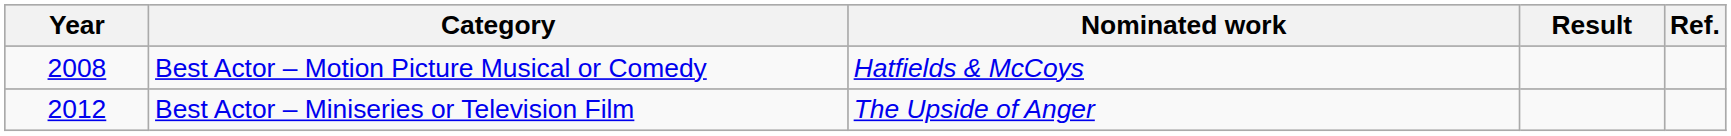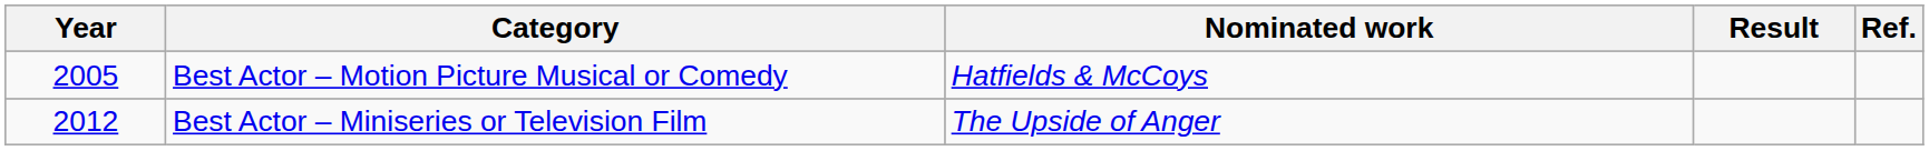Best Actor – Motion Picture Musical or Comedy | Year: 2008 -> 2005
